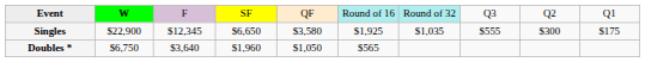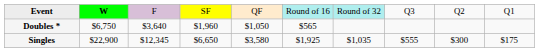rows swapped: Singles <-> Doubles *
